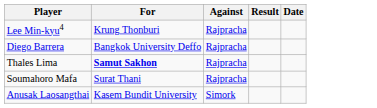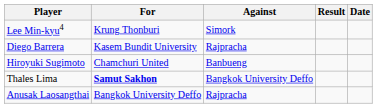Lee Min-kyu4 | Against: Rajpracha -> Simork
Diego Barrera | For: Bangkok University Deffo -> Kasem Bundit University
+ row: Hiroyuki Sugimoto | Chamchuri United | Banbueng
Thales Lima | Against: Rajpracha -> Bangkok University Deffo
- row: Soumahoro Mafa | Surat Thani | Rajpracha
Anusak Laosangthai | For: Kasem Bundit University -> Bangkok University Deffo
Anusak Laosangthai | Against: Simork -> Rajpracha
